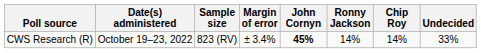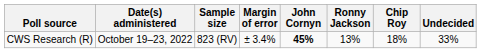CWS Research (R) | Ronny Jackson: 14% -> 13%
CWS Research (R) | Chip Roy: 14% -> 18%
